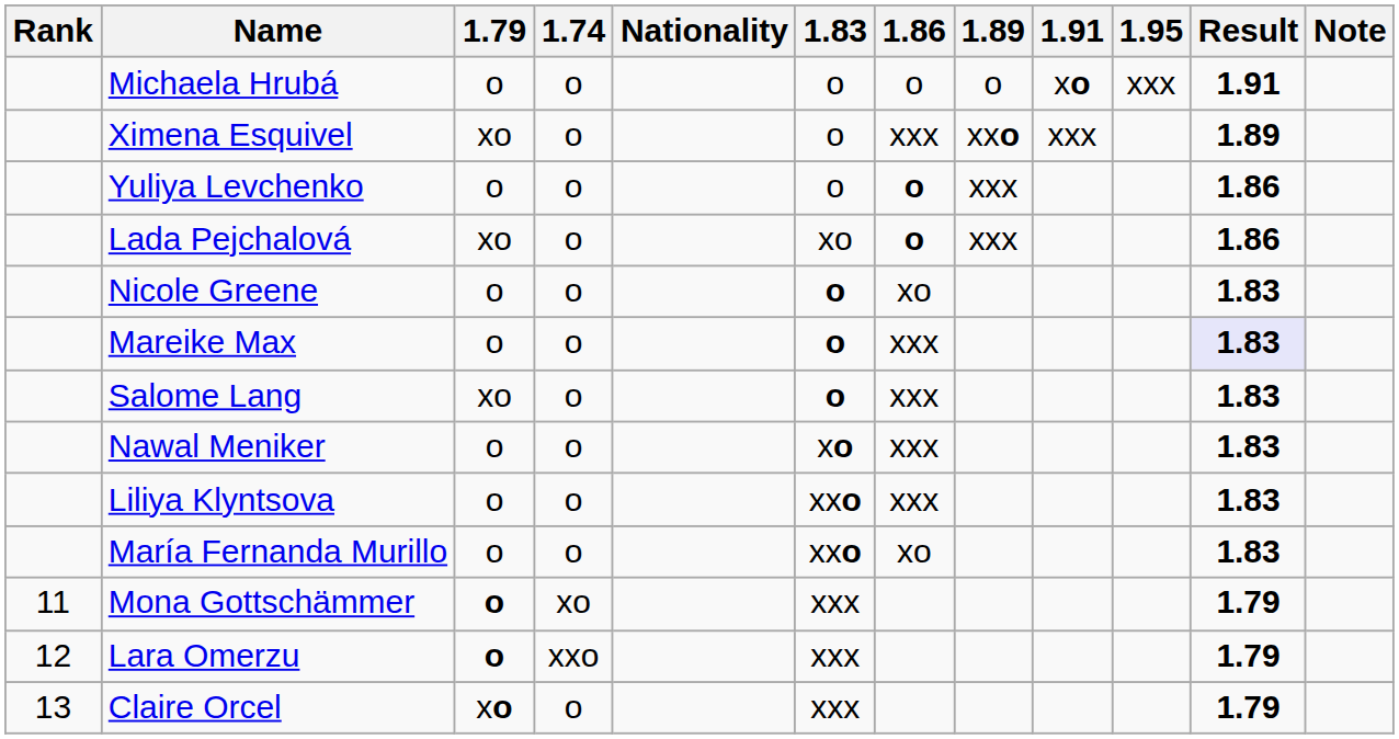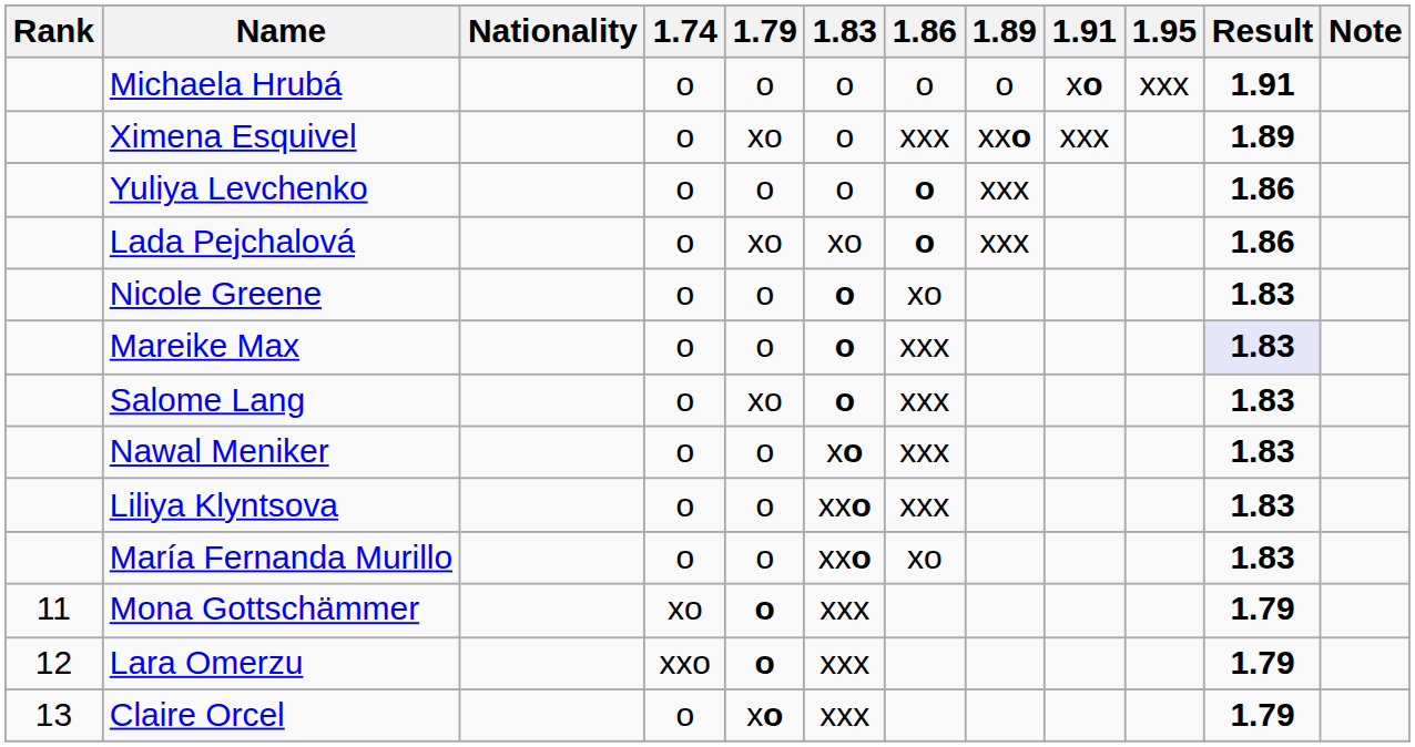columns swapped: Nationality <-> 1.79
